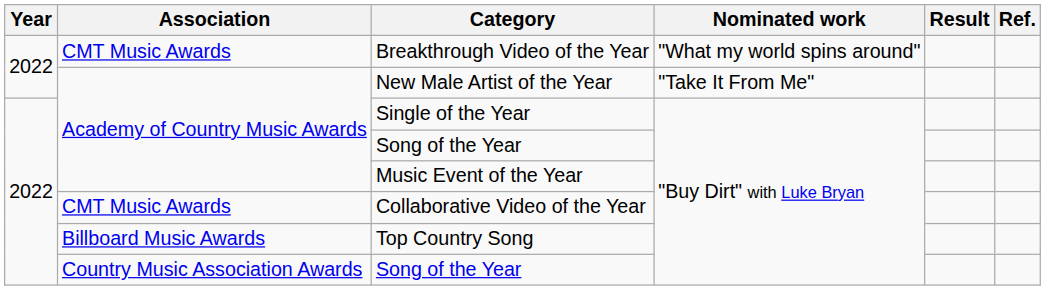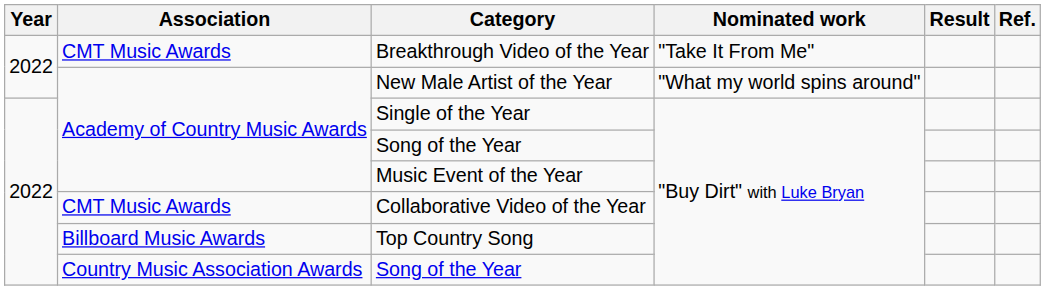Breakthrough Video of the Year | Nominated work: "What my world spins around" -> "Take It From Me"
New Male Artist of the Year | Nominated work: "Take It From Me" -> "What my world spins around"
